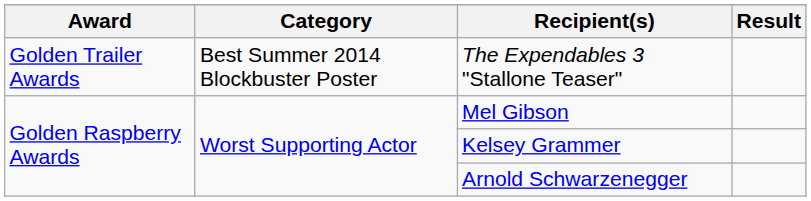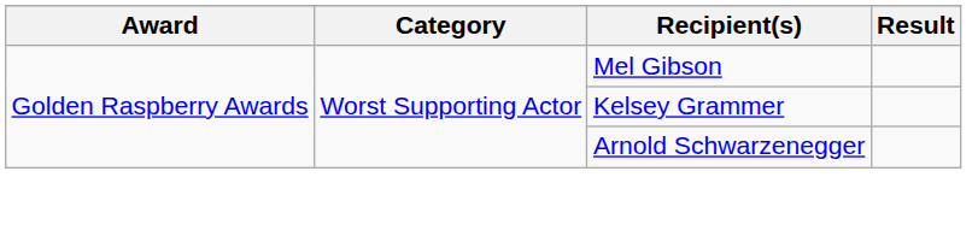- row: Golden Trailer Awards | Best Summer 2014 Blockbuster Poster | The Expendables 3 "Stallone Teaser"
